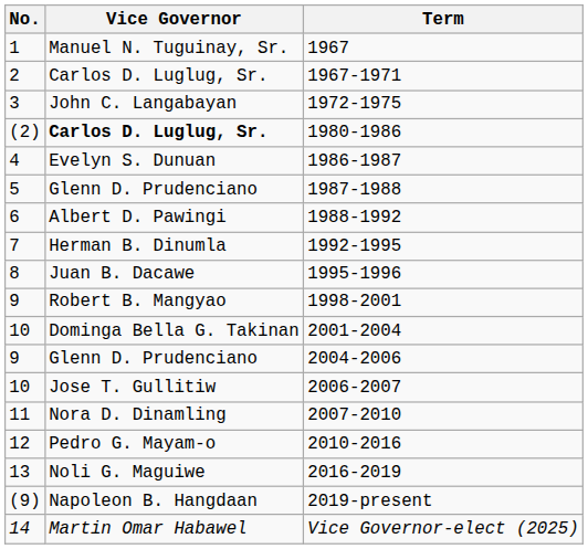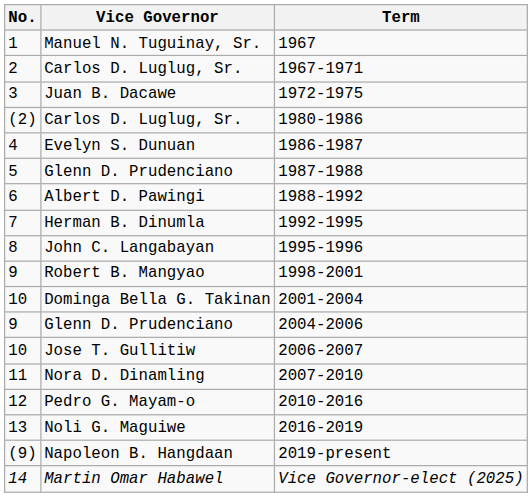1972-1975 | Vice Governor: John C. Langabayan -> Juan B. Dacawe
1980-1986 | Vice Governor: bold -> normal
1995-1996 | Vice Governor: Juan B. Dacawe -> John C. Langabayan
